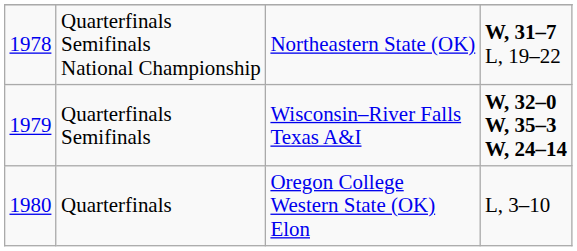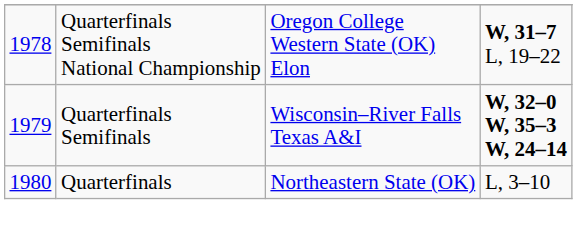Quarterfinals Semifinals National Championship | column 3: Northeastern State (OK) -> Oregon College Western State (OK) Elon
Quarterfinals | column 3: Oregon College Western State (OK) Elon -> Northeastern State (OK)
